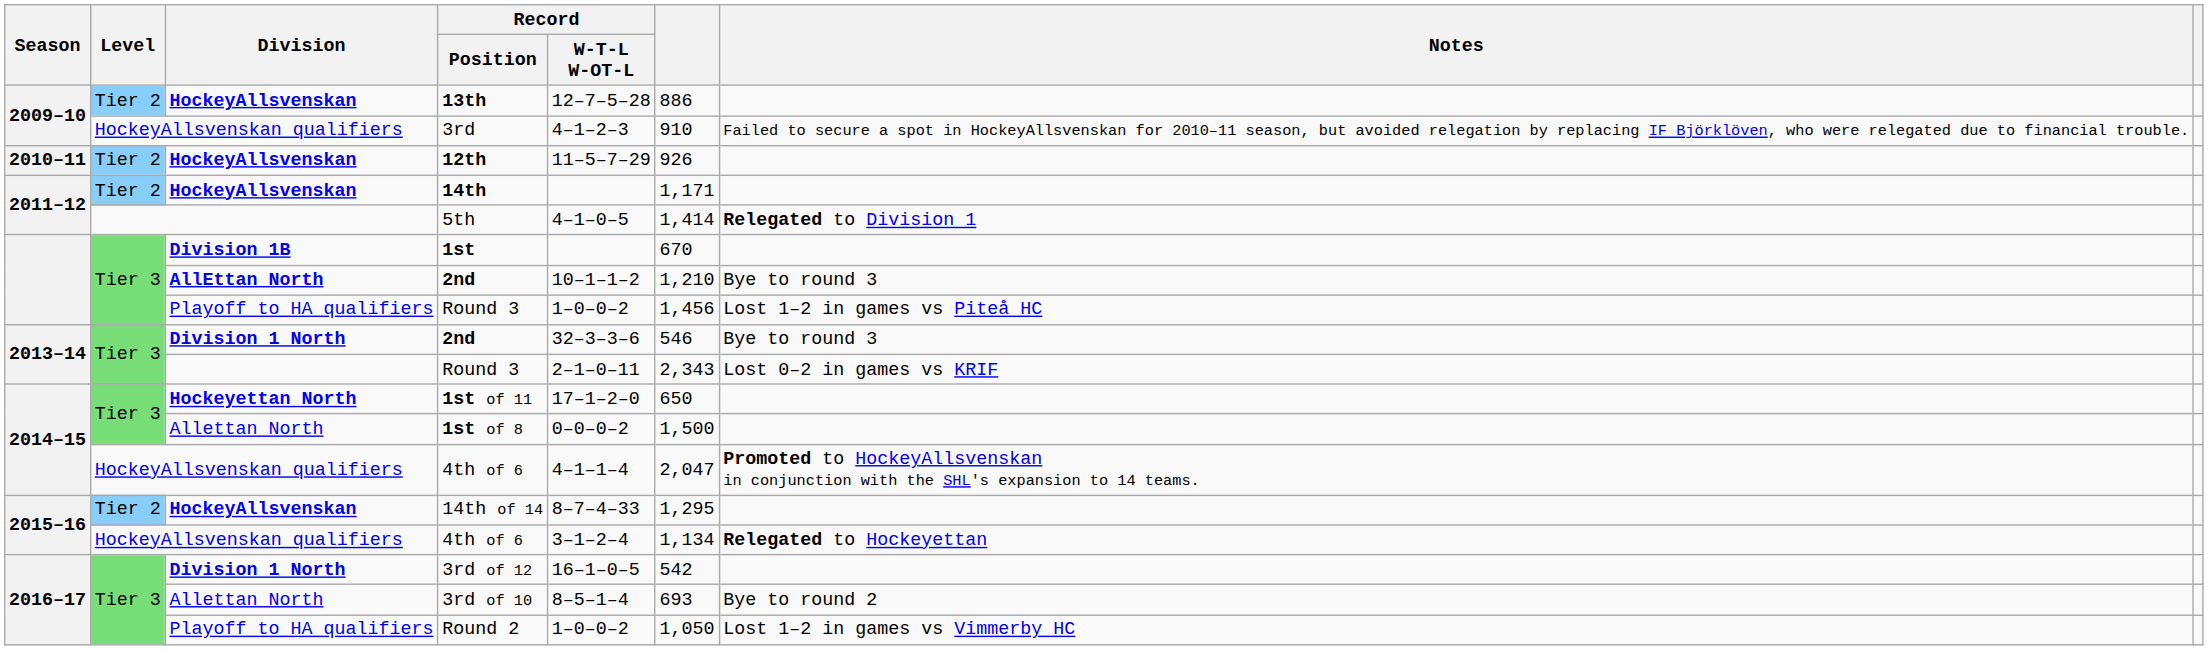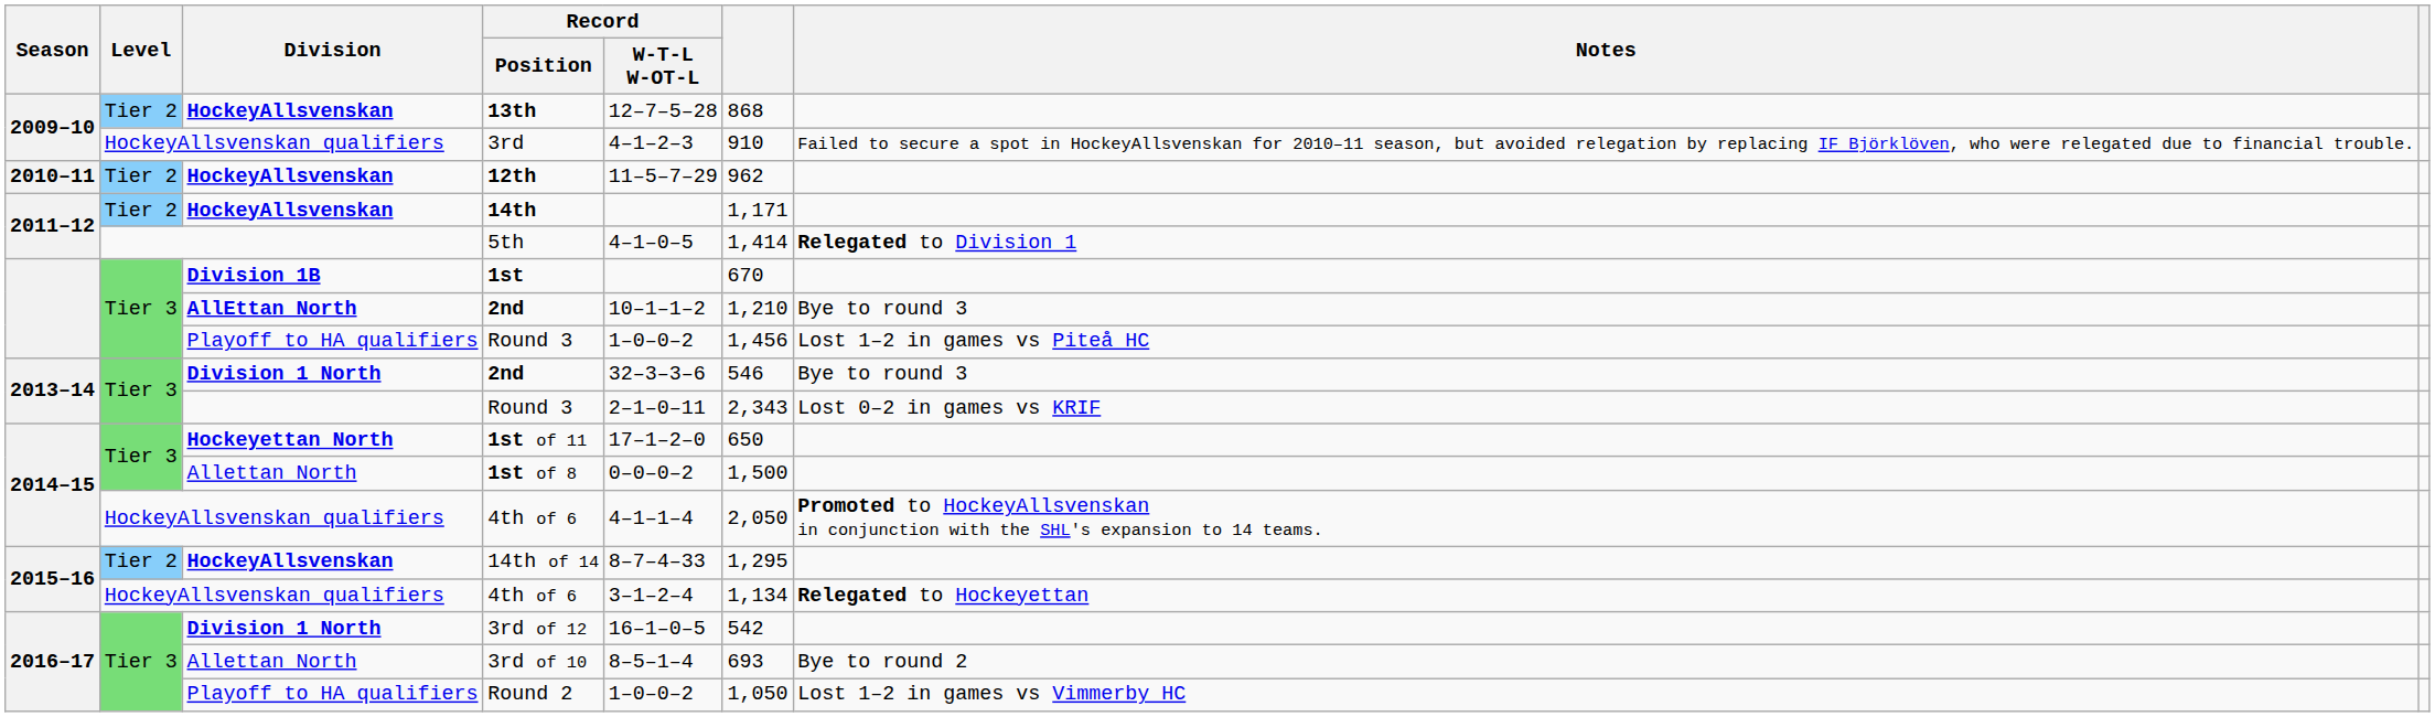13th | column 6: 886 -> 868
12th | column 6: 926 -> 962
2014–15 / 4th of 6 | column 6: 2,047 -> 2,050
